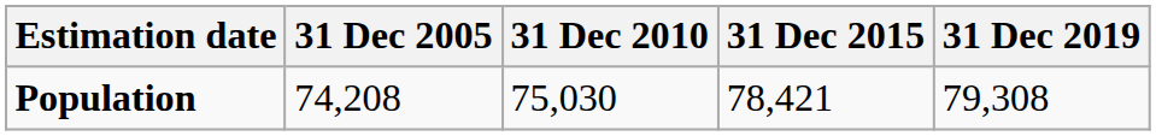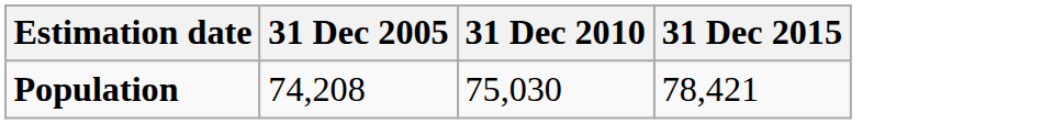- column: 31 Dec 2019 | 79,308
